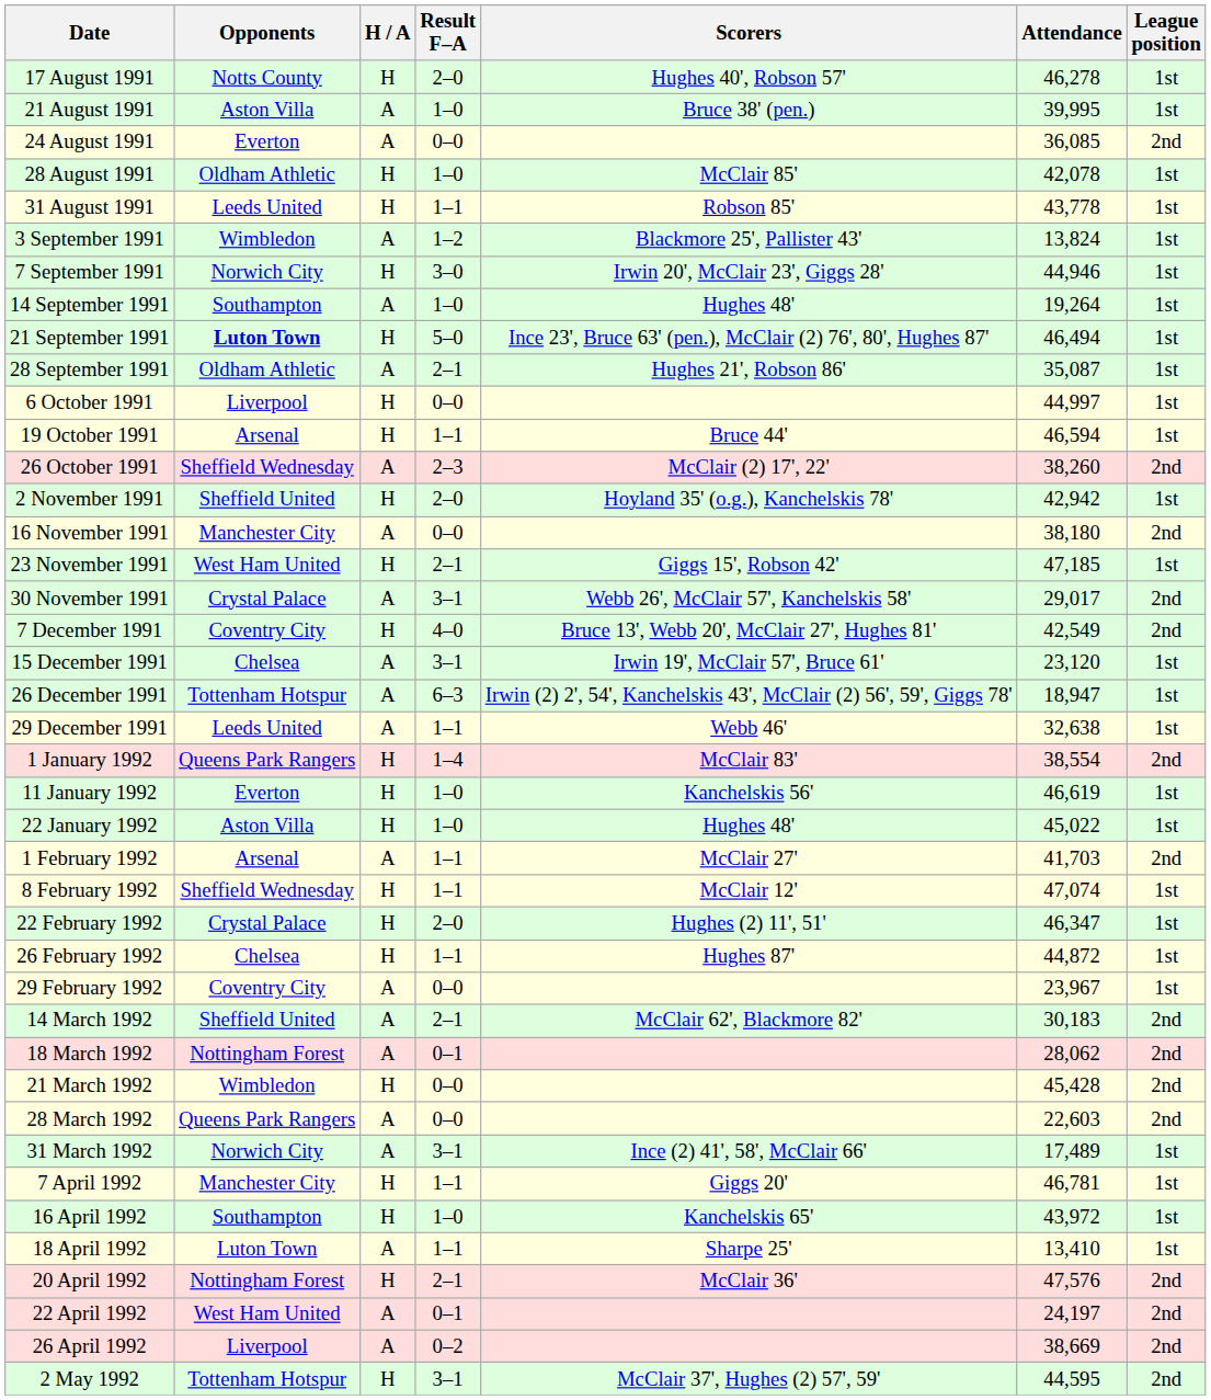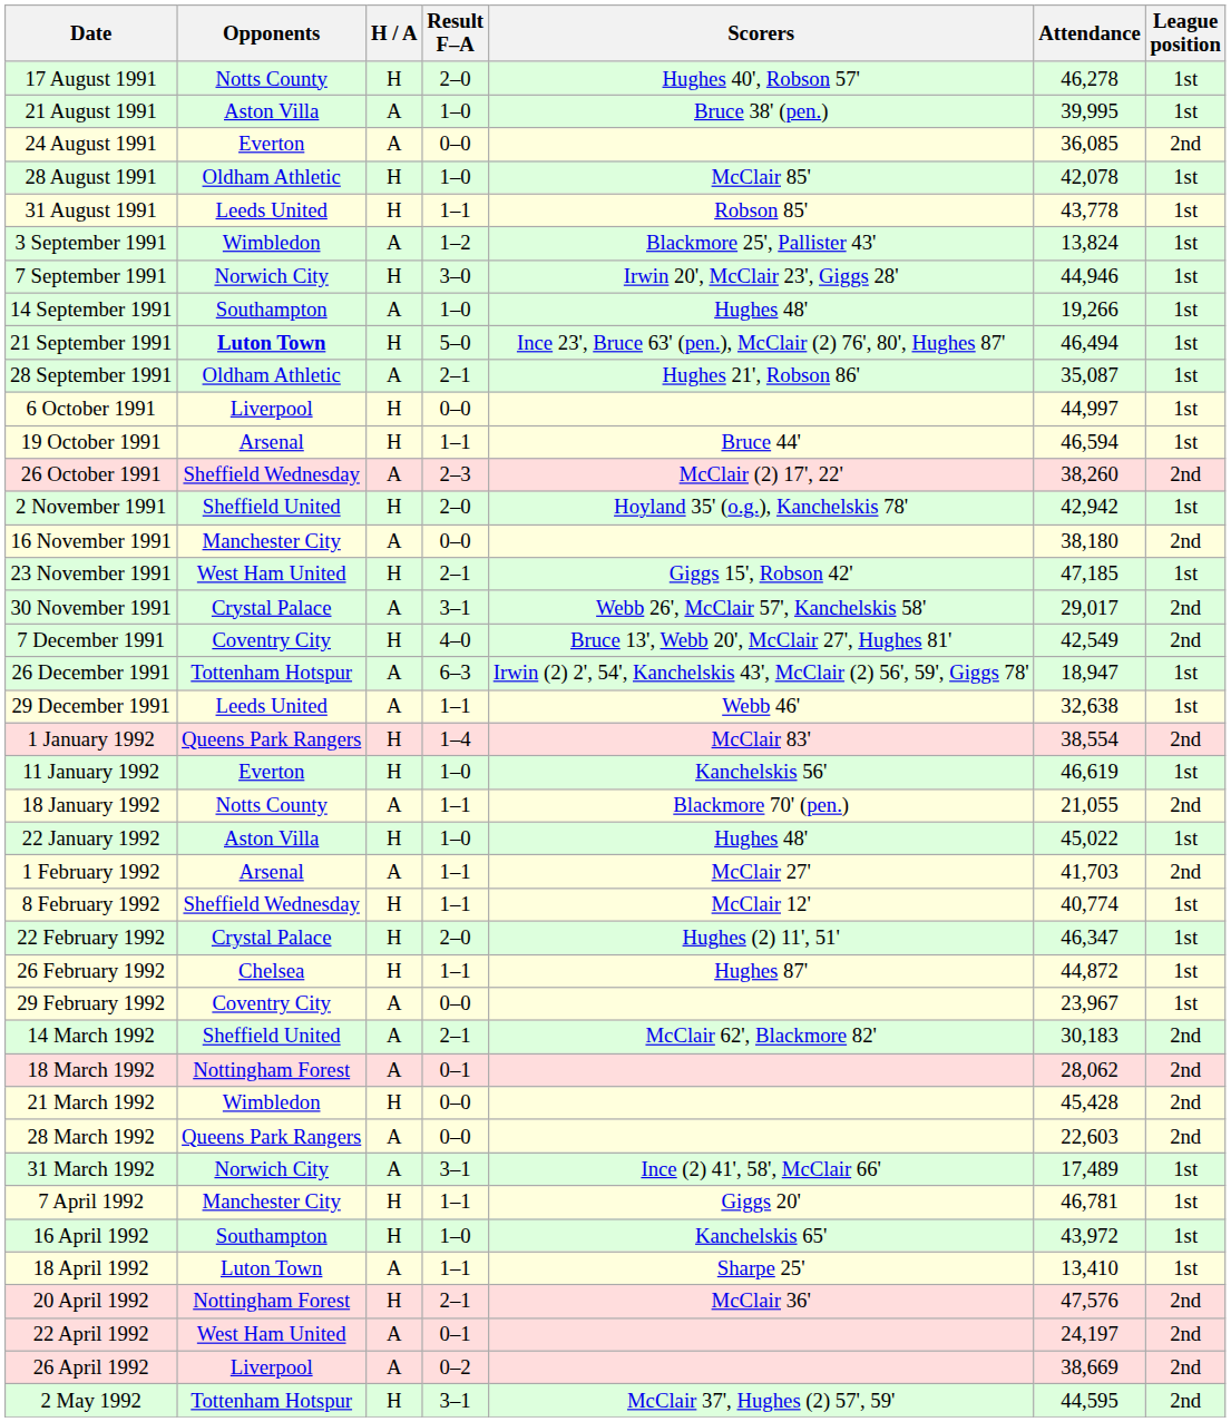14 September 1991 | Attendance: 19,264 -> 19,266
- row: 15 December 1991 | Chelsea | A | 3–1 | Irwin 19', McClair 57', Bruce 61' | 23,120 | 1st
+ row: 18 January 1992 | Notts County | A | 1–1 | Blackmore 70' (pen.) | 21,055 | 2nd
8 February 1992 | Attendance: 47,074 -> 40,774
